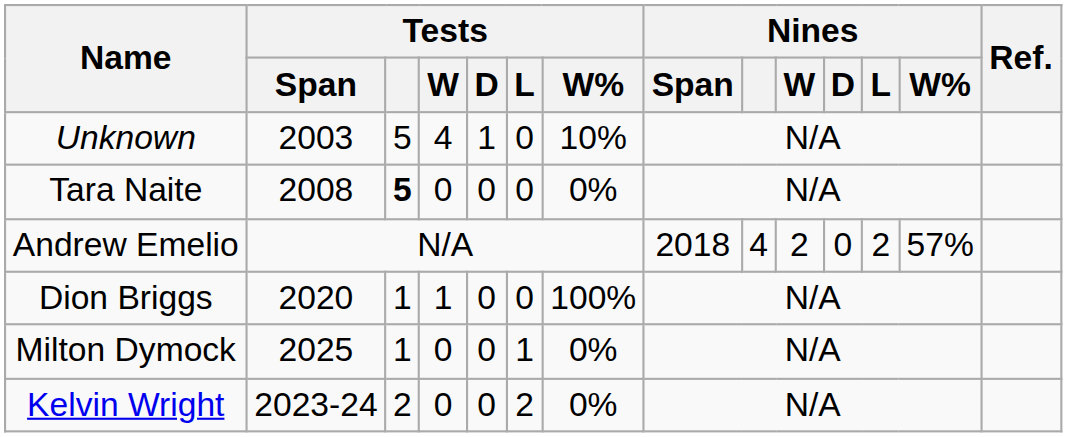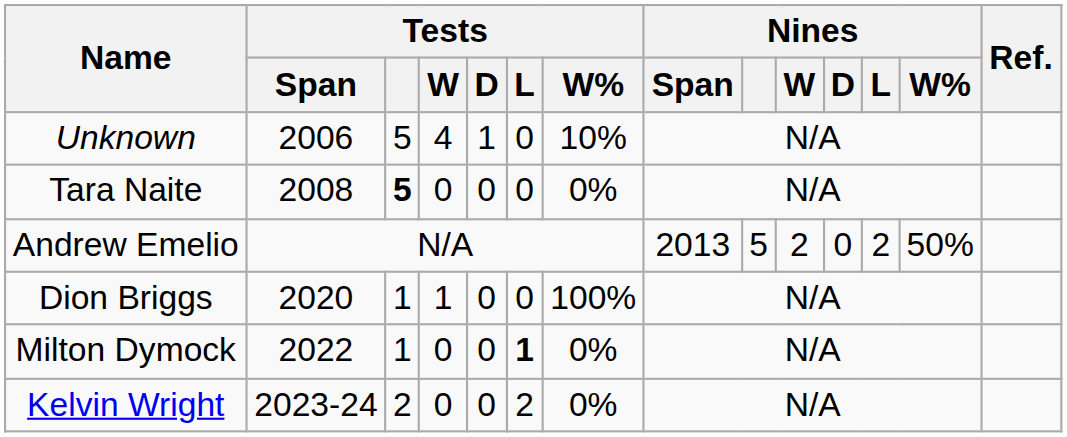Unknown | Tests / Span: 2003 -> 2006
Andrew Emelio | Nines / Span: 2018 -> 2013
Andrew Emelio | Nines: 4 -> 5
Andrew Emelio | Nines / W%: 57% -> 50%
Milton Dymock | Tests / Span: 2025 -> 2022
Milton Dymock | Tests / L: normal -> bold
